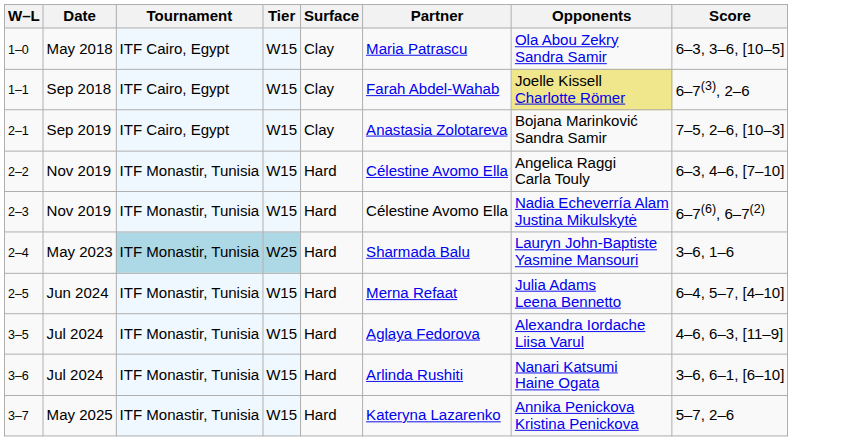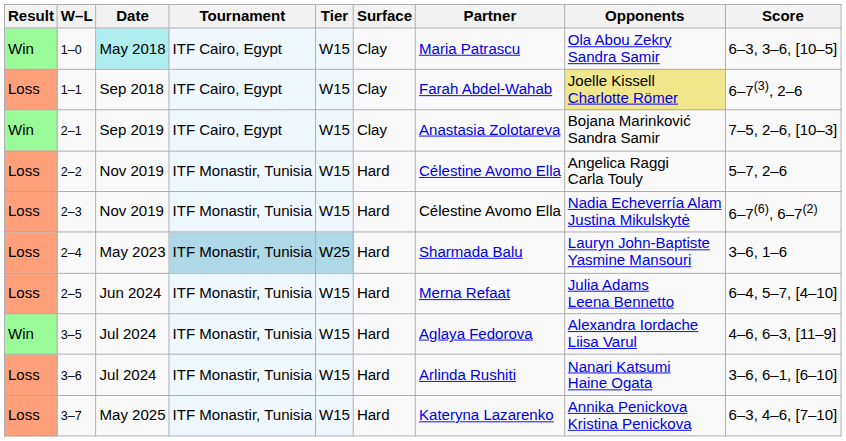+ column: Result | Win | Loss | Win | Loss | Loss | Loss | Loss | Win | Loss | Loss
1–0 | Date: no background -> paleturquoise background
2–2 | Score: 6–3, 4–6, [7–10] -> 5–7, 2–6
3–7 | Score: 5–7, 2–6 -> 6–3, 4–6, [7–10]
